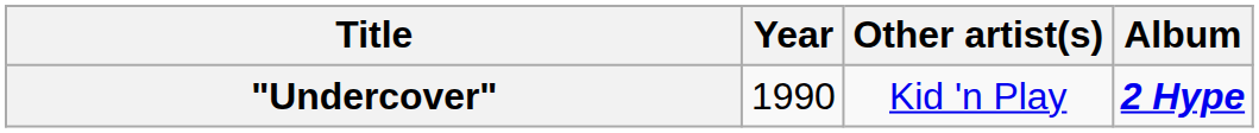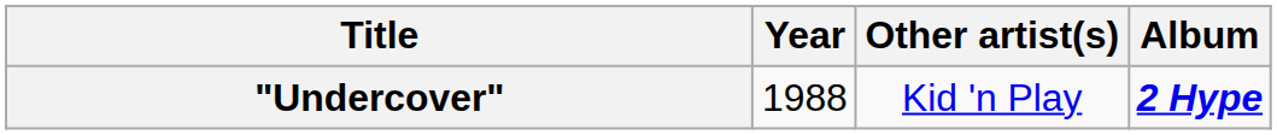"Undercover" | Year: 1990 -> 1988
